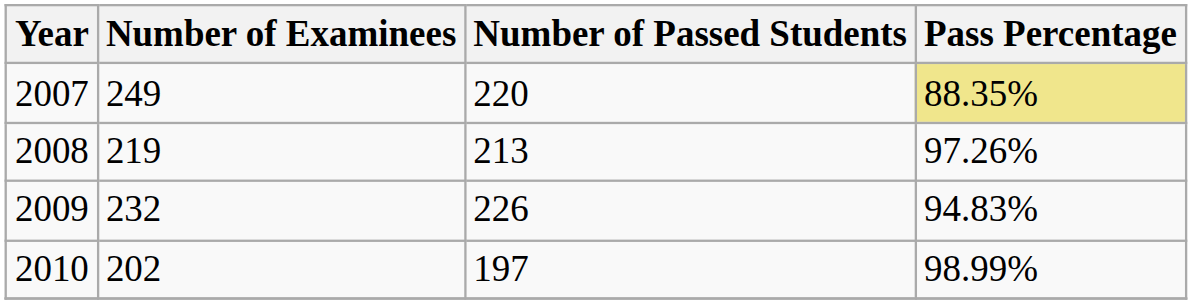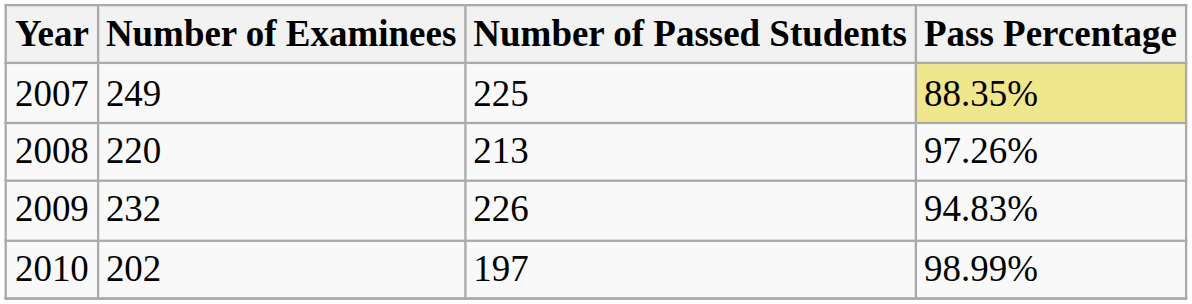2007 | Number of Passed Students: 220 -> 225
2008 | Number of Examinees: 219 -> 220
